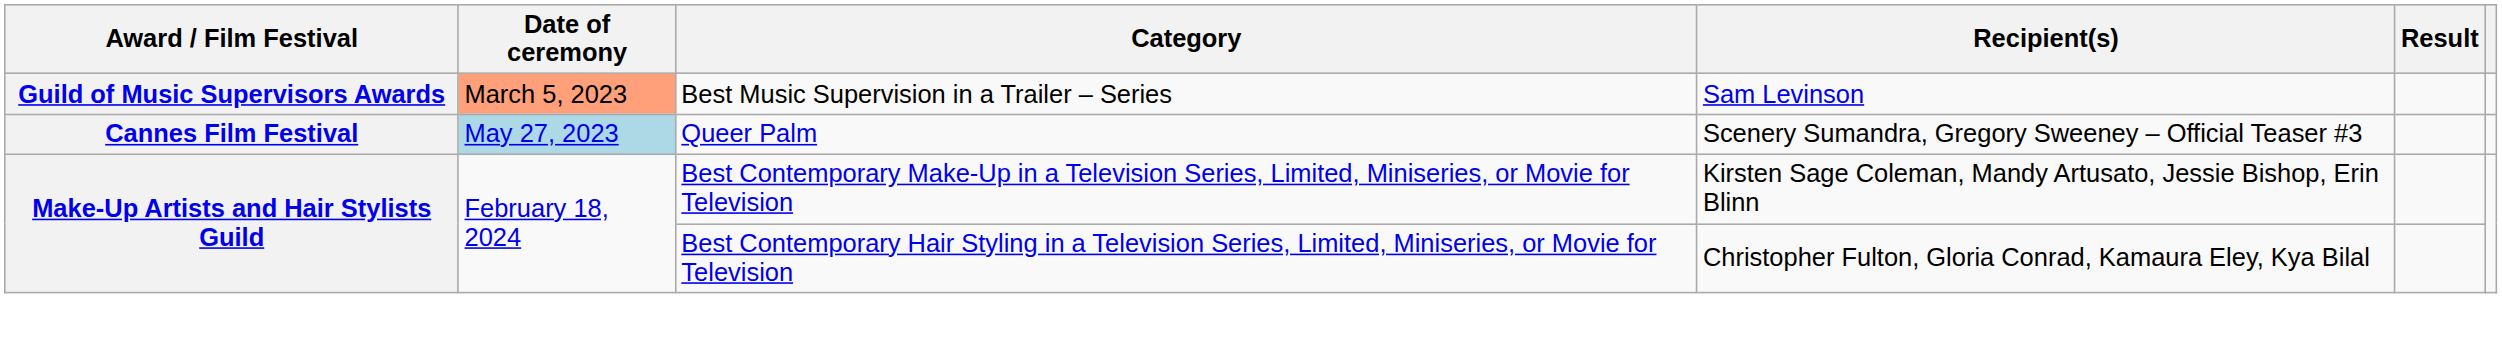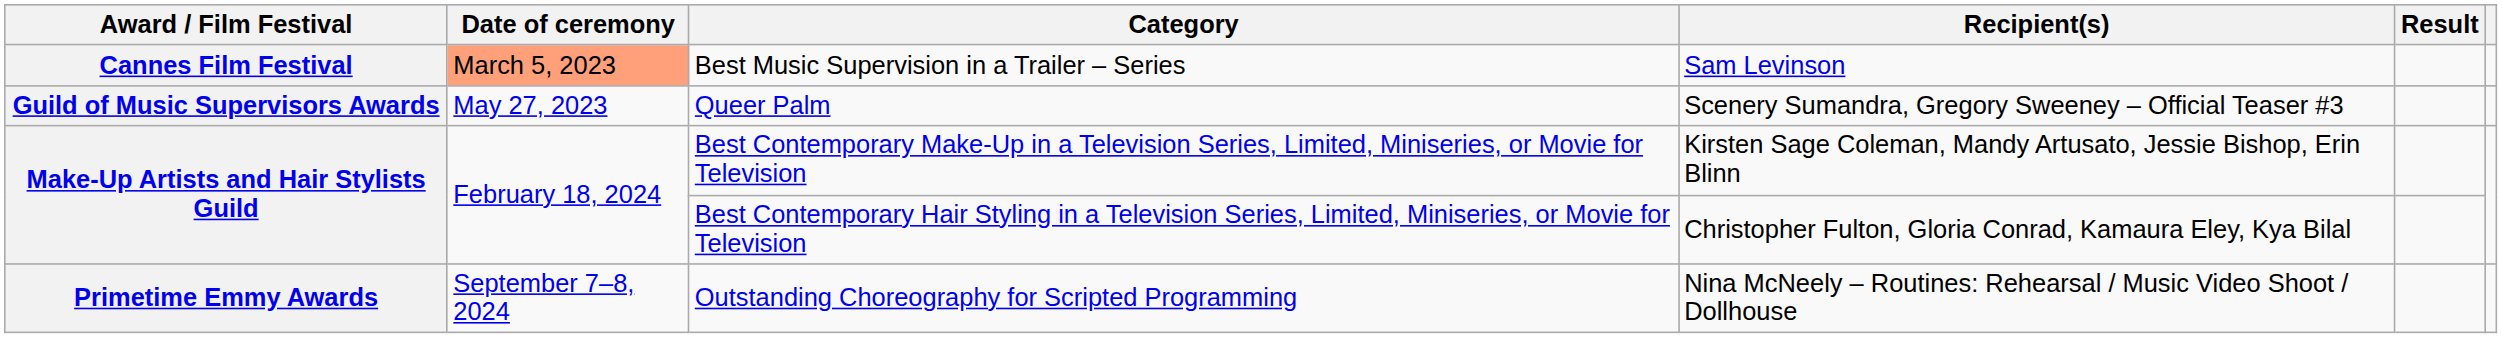Best Music Supervision in a Trailer – Series | Award / Film Festival: Guild of Music Supervisors Awards -> Cannes Film Festival
Queer Palm | Award / Film Festival: Cannes Film Festival -> Guild of Music Supervisors Awards
Queer Palm | Date of ceremony: lightblue background -> no background
+ row: Primetime Emmy Awards | September 7–8, 2024 | Outstanding Choreography for Scripted Programming | Nina McNeely – Routines: Rehearsal / Music Video Shoot / Dollhouse
